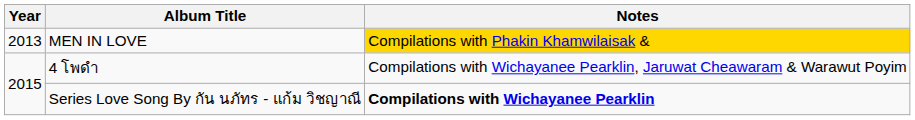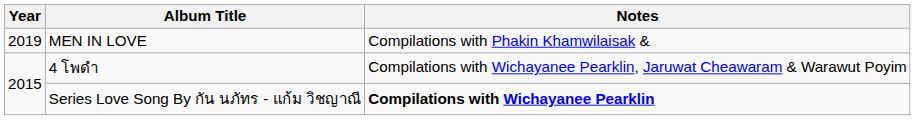MEN IN LOVE | Year: 2013 -> 2019
MEN IN LOVE | Notes: gold background -> no background
